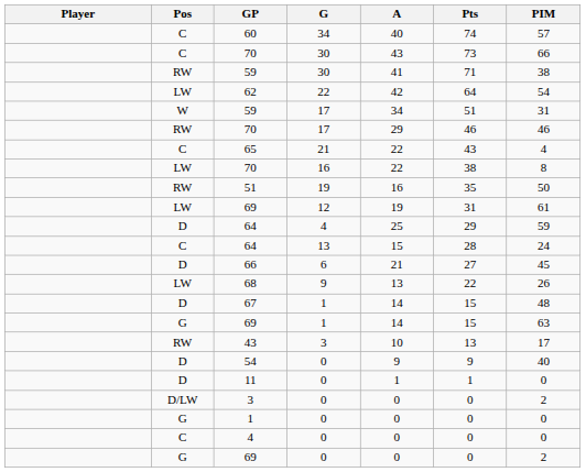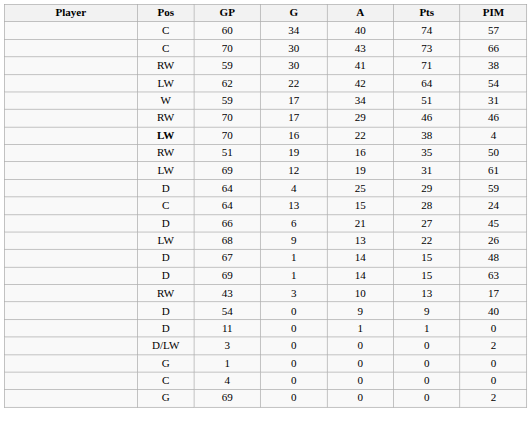- row: C | 65 | 21 | 22 | 43 | 4
70 / 16 | Pos: normal -> bold
70 / 16 | PIM: 8 -> 4
69 / 1 | Pos: G -> D
